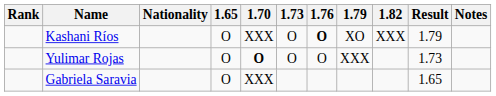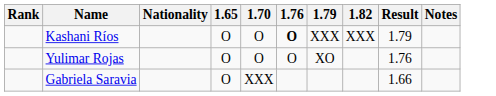- column: 1.73 | O | O
Kashani Ríos | 1.70: XXX -> O
Kashani Ríos | 1.79: XO -> XXX
Yulimar Rojas | 1.70: bold -> normal
Yulimar Rojas | 1.79: XXX -> XO
Yulimar Rojas | Result: 1.73 -> 1.76
Gabriela Saravia | Result: 1.65 -> 1.66
